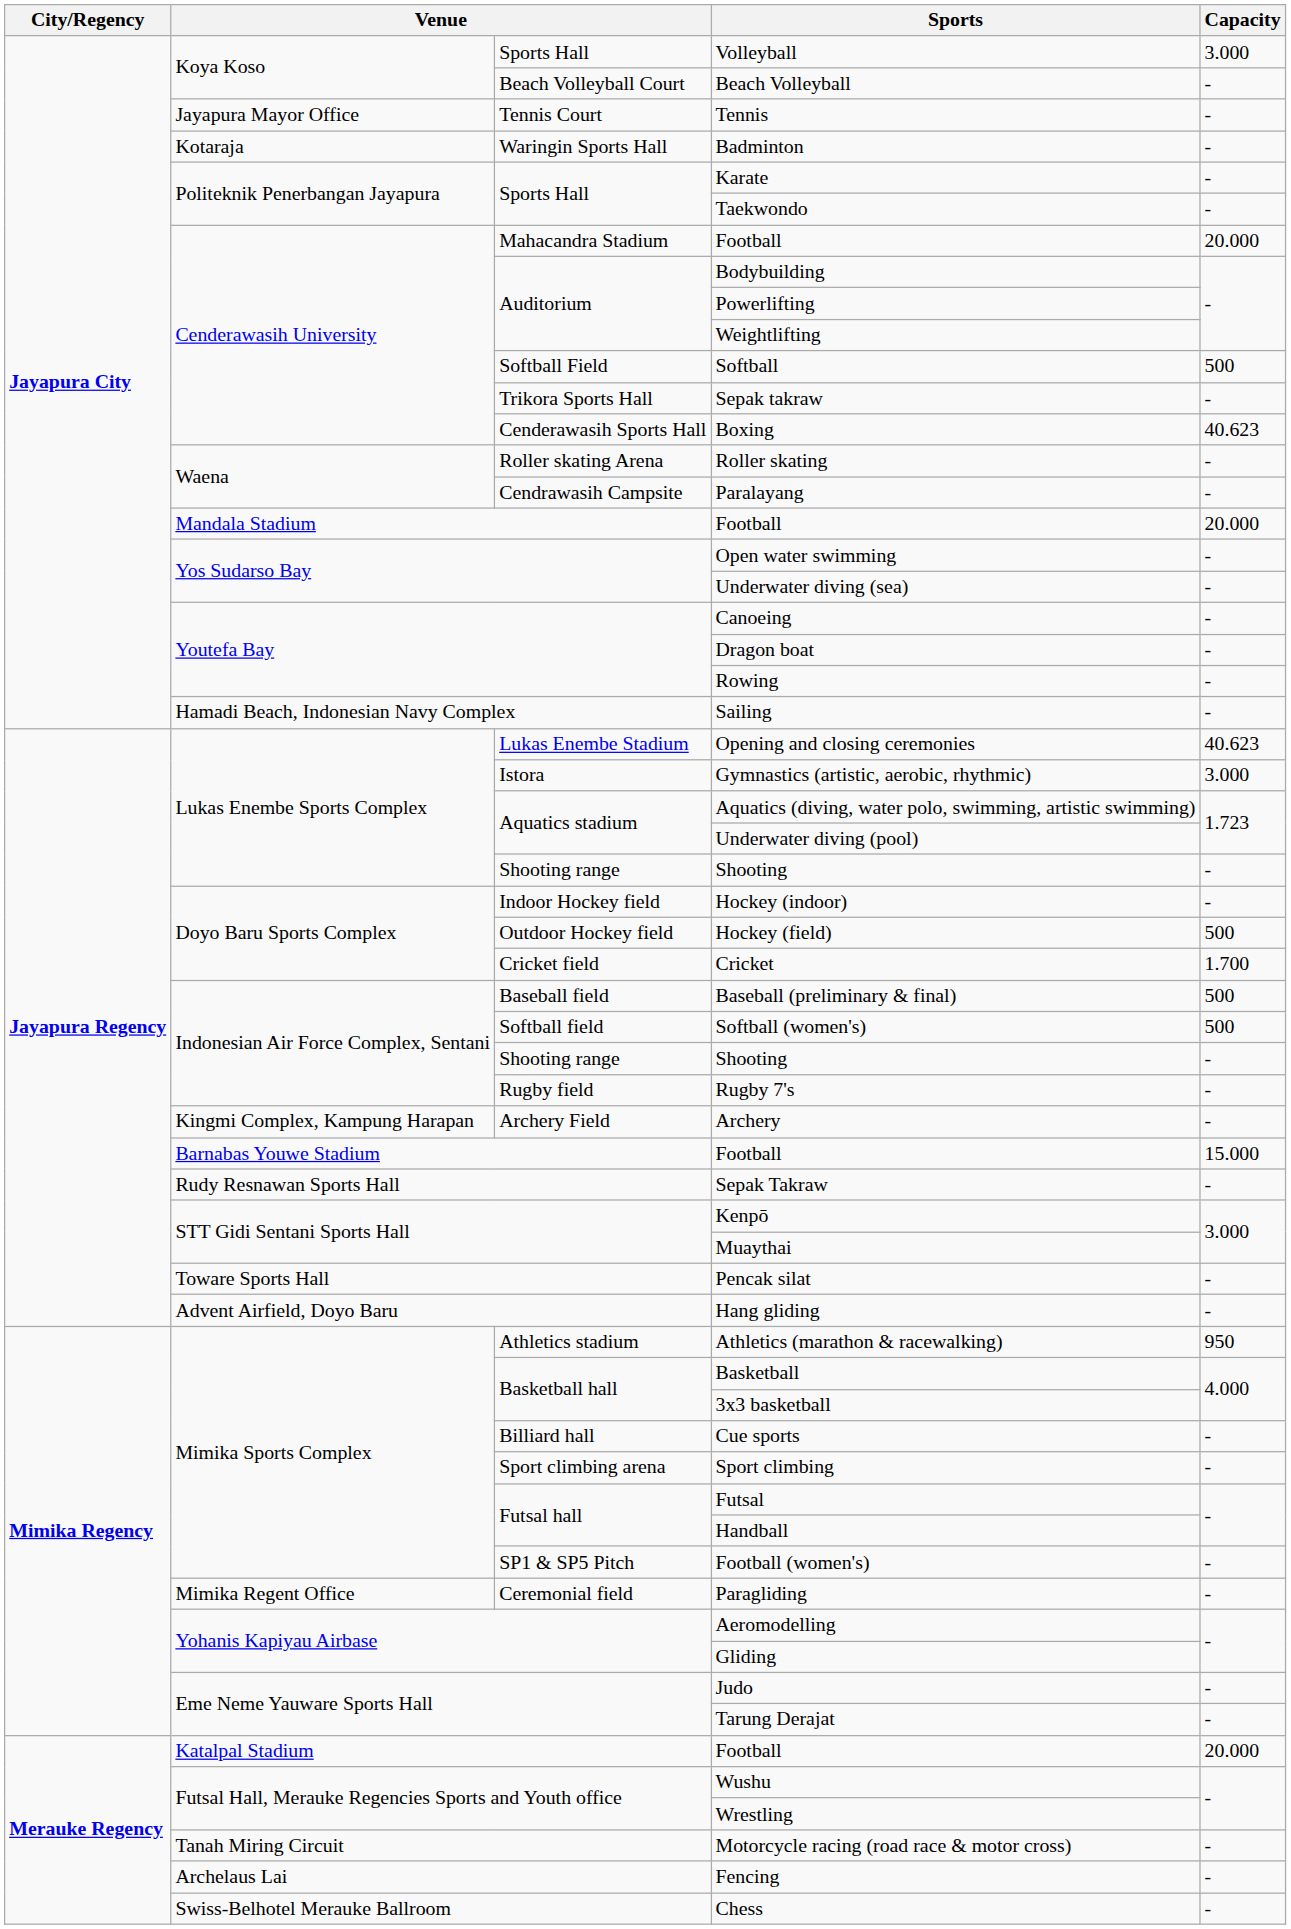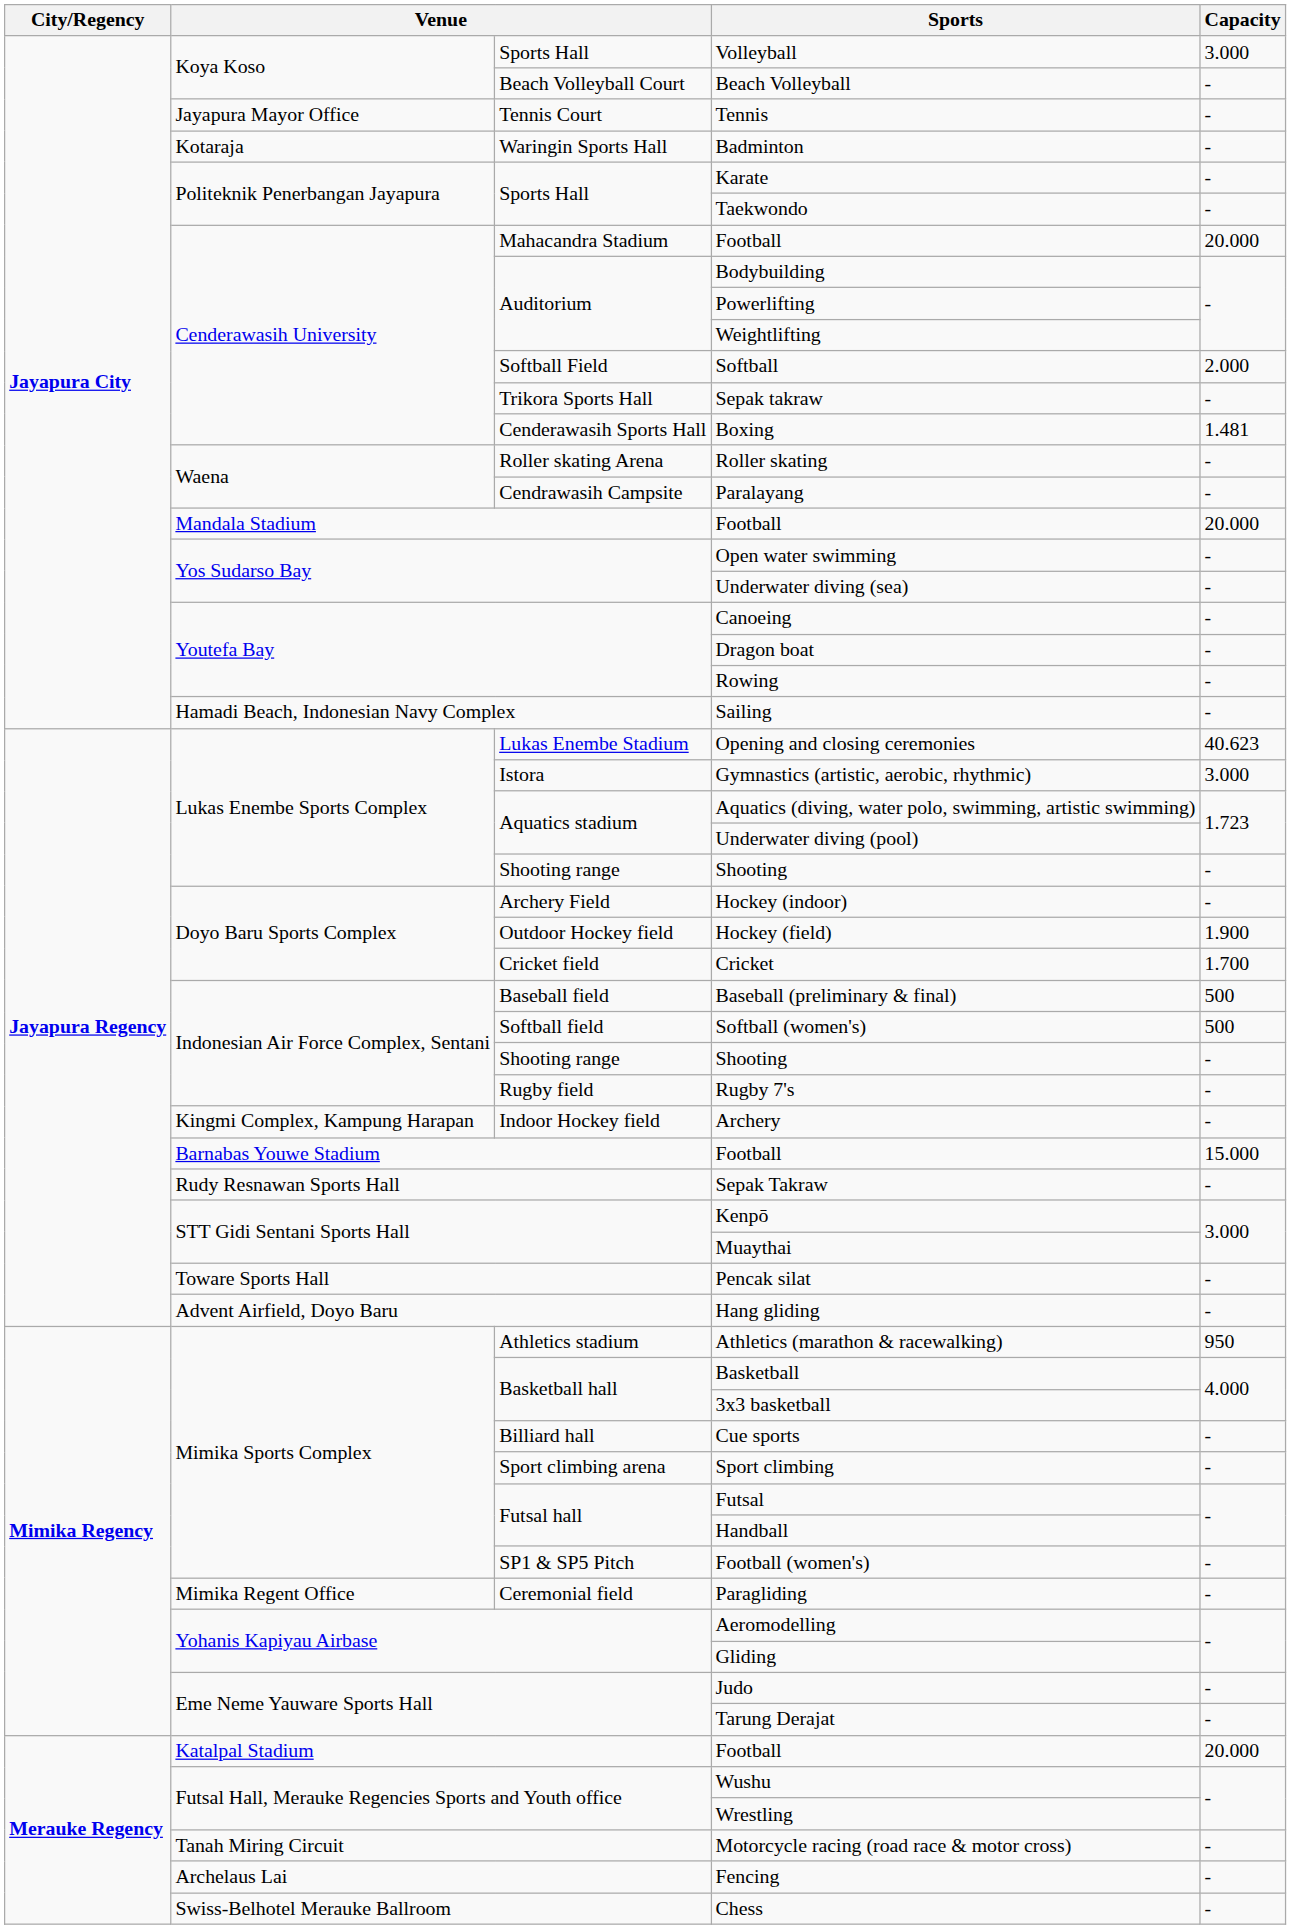Softball | Capacity: 500 -> 2.000
Boxing | Capacity: 40.623 -> 1.481
Hockey (indoor) | column 3: Indoor Hockey field -> Archery Field
Hockey (field) | Capacity: 500 -> 1.900
Archery | column 3: Archery Field -> Indoor Hockey field
